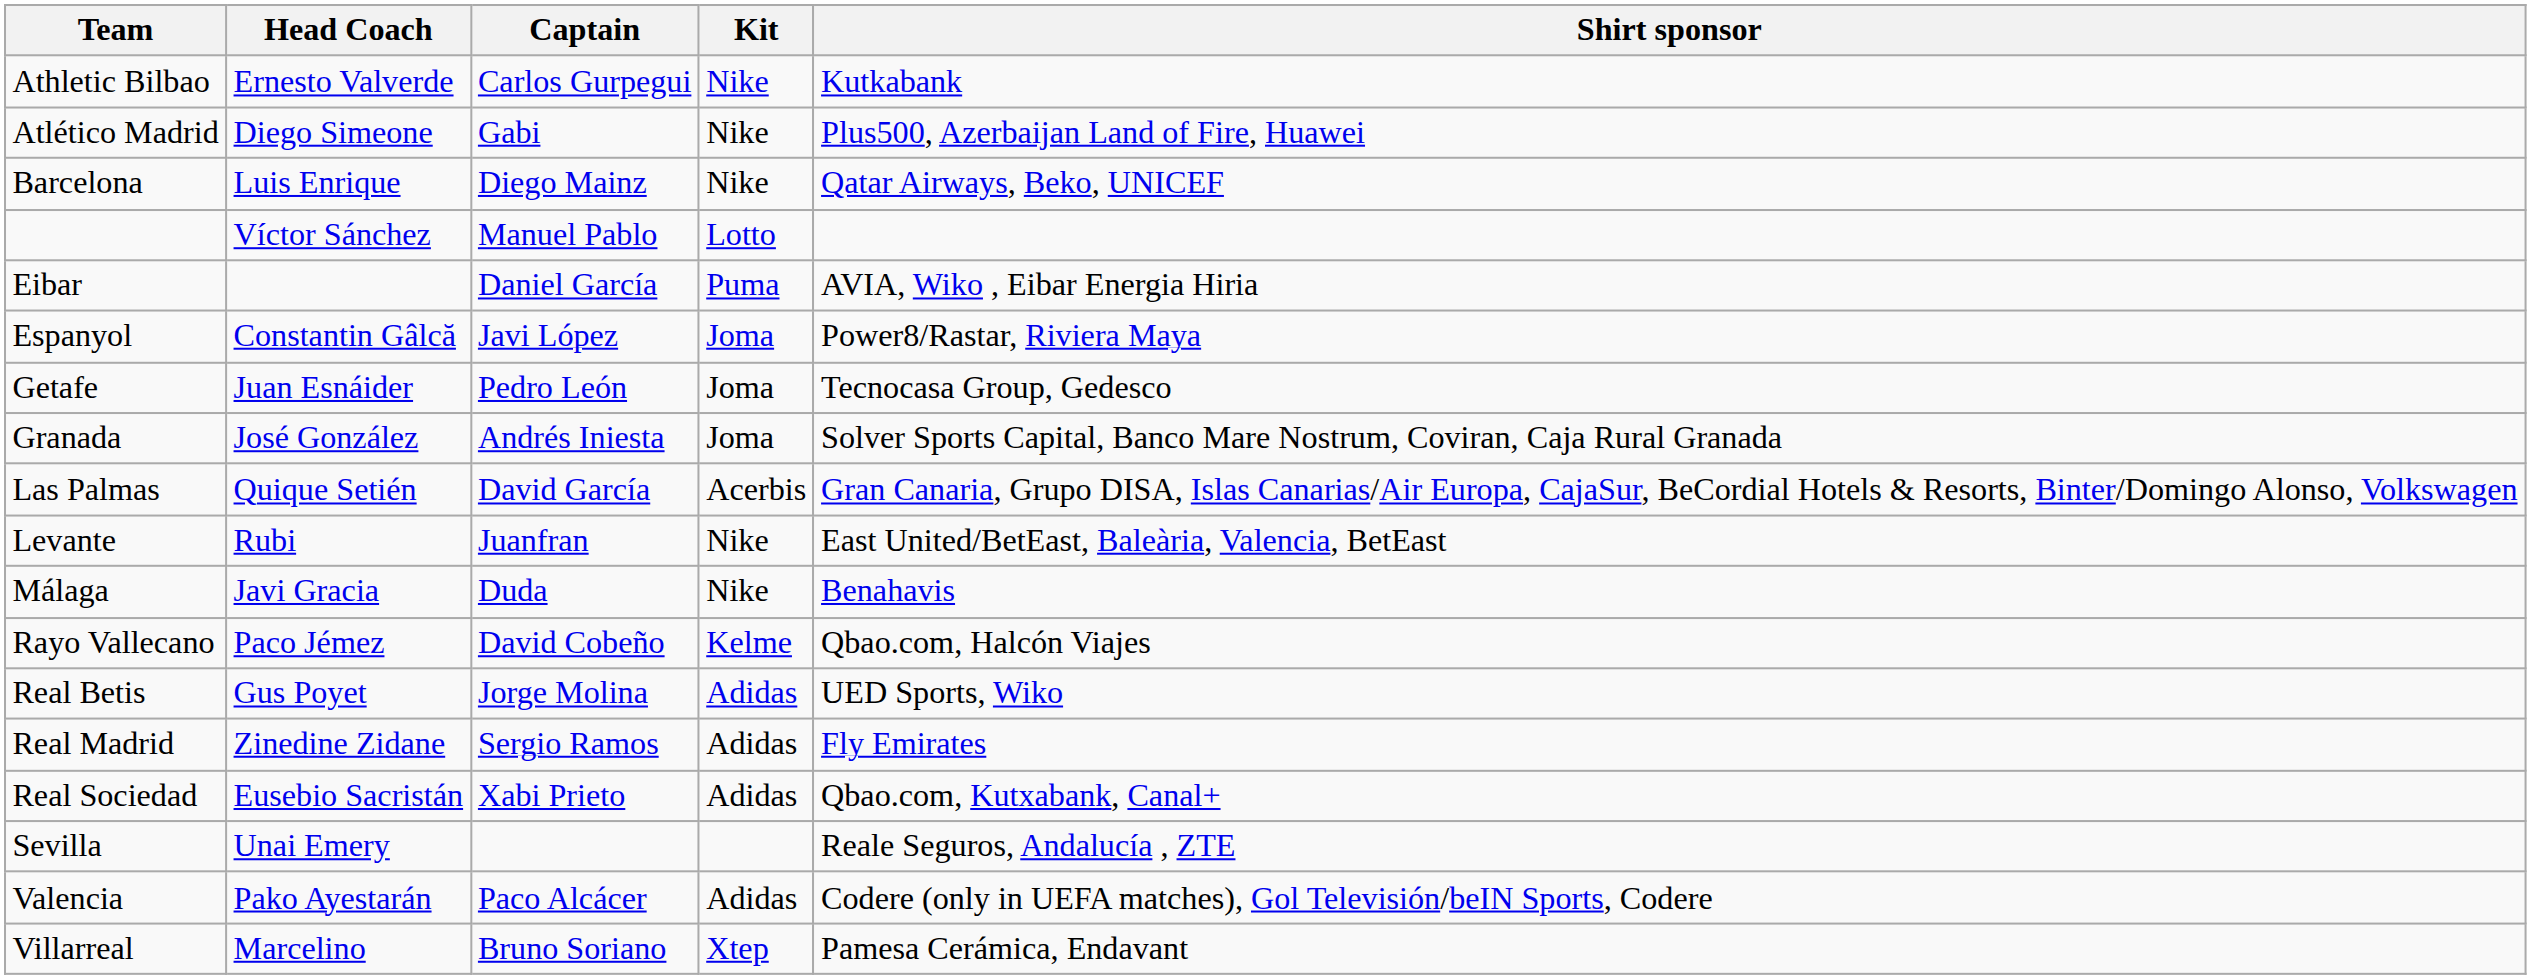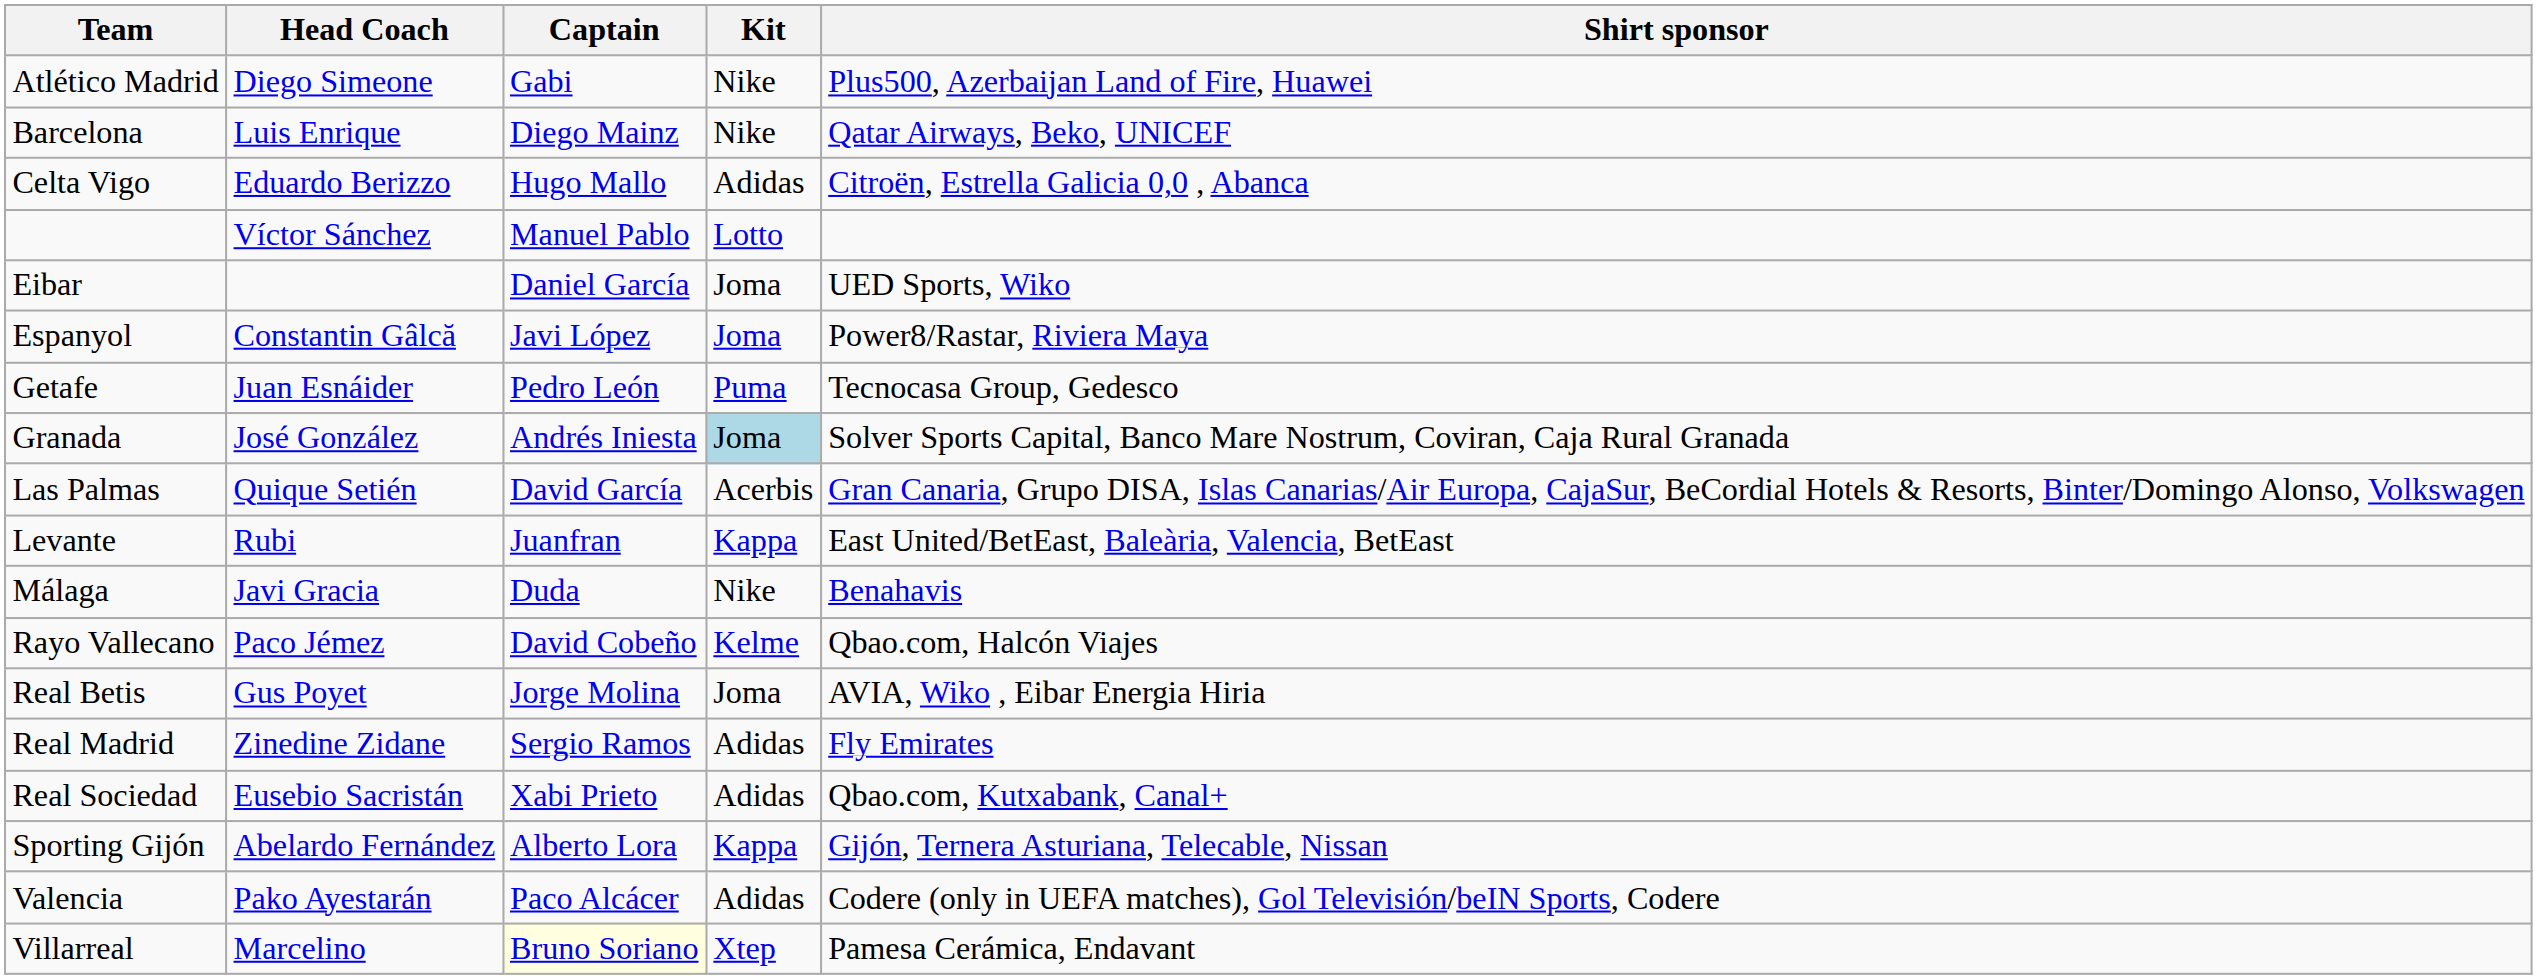- row: Athletic Bilbao | Ernesto Valverde | Carlos Gurpegui | Nike | Kutkabank
+ row: Celta Vigo | Eduardo Berizzo | Hugo Mallo | Adidas | Citroën, Estrella Galicia 0,0 , Abanca
Eibar | Kit: Puma -> Joma
Eibar | Shirt sponsor: AVIA, Wiko , Eibar Energia Hiria -> UED Sports, Wiko
Getafe | Kit: Joma -> Puma
Granada | Kit: no background -> lightblue background
Levante | Kit: Nike -> Kappa
Real Betis | Kit: Adidas -> Joma
Real Betis | Shirt sponsor: UED Sports, Wiko -> AVIA, Wiko , Eibar Energia Hiria
- row: Sevilla | Unai Emery | Reale Seguros, Andalucía , ZTE
+ row: Sporting Gijón | Abelardo Fernández | Alberto Lora | Kappa | Gijón, Ternera Asturiana, Telecable, Nissan
Villarreal | Captain: no background -> lightyellow background
